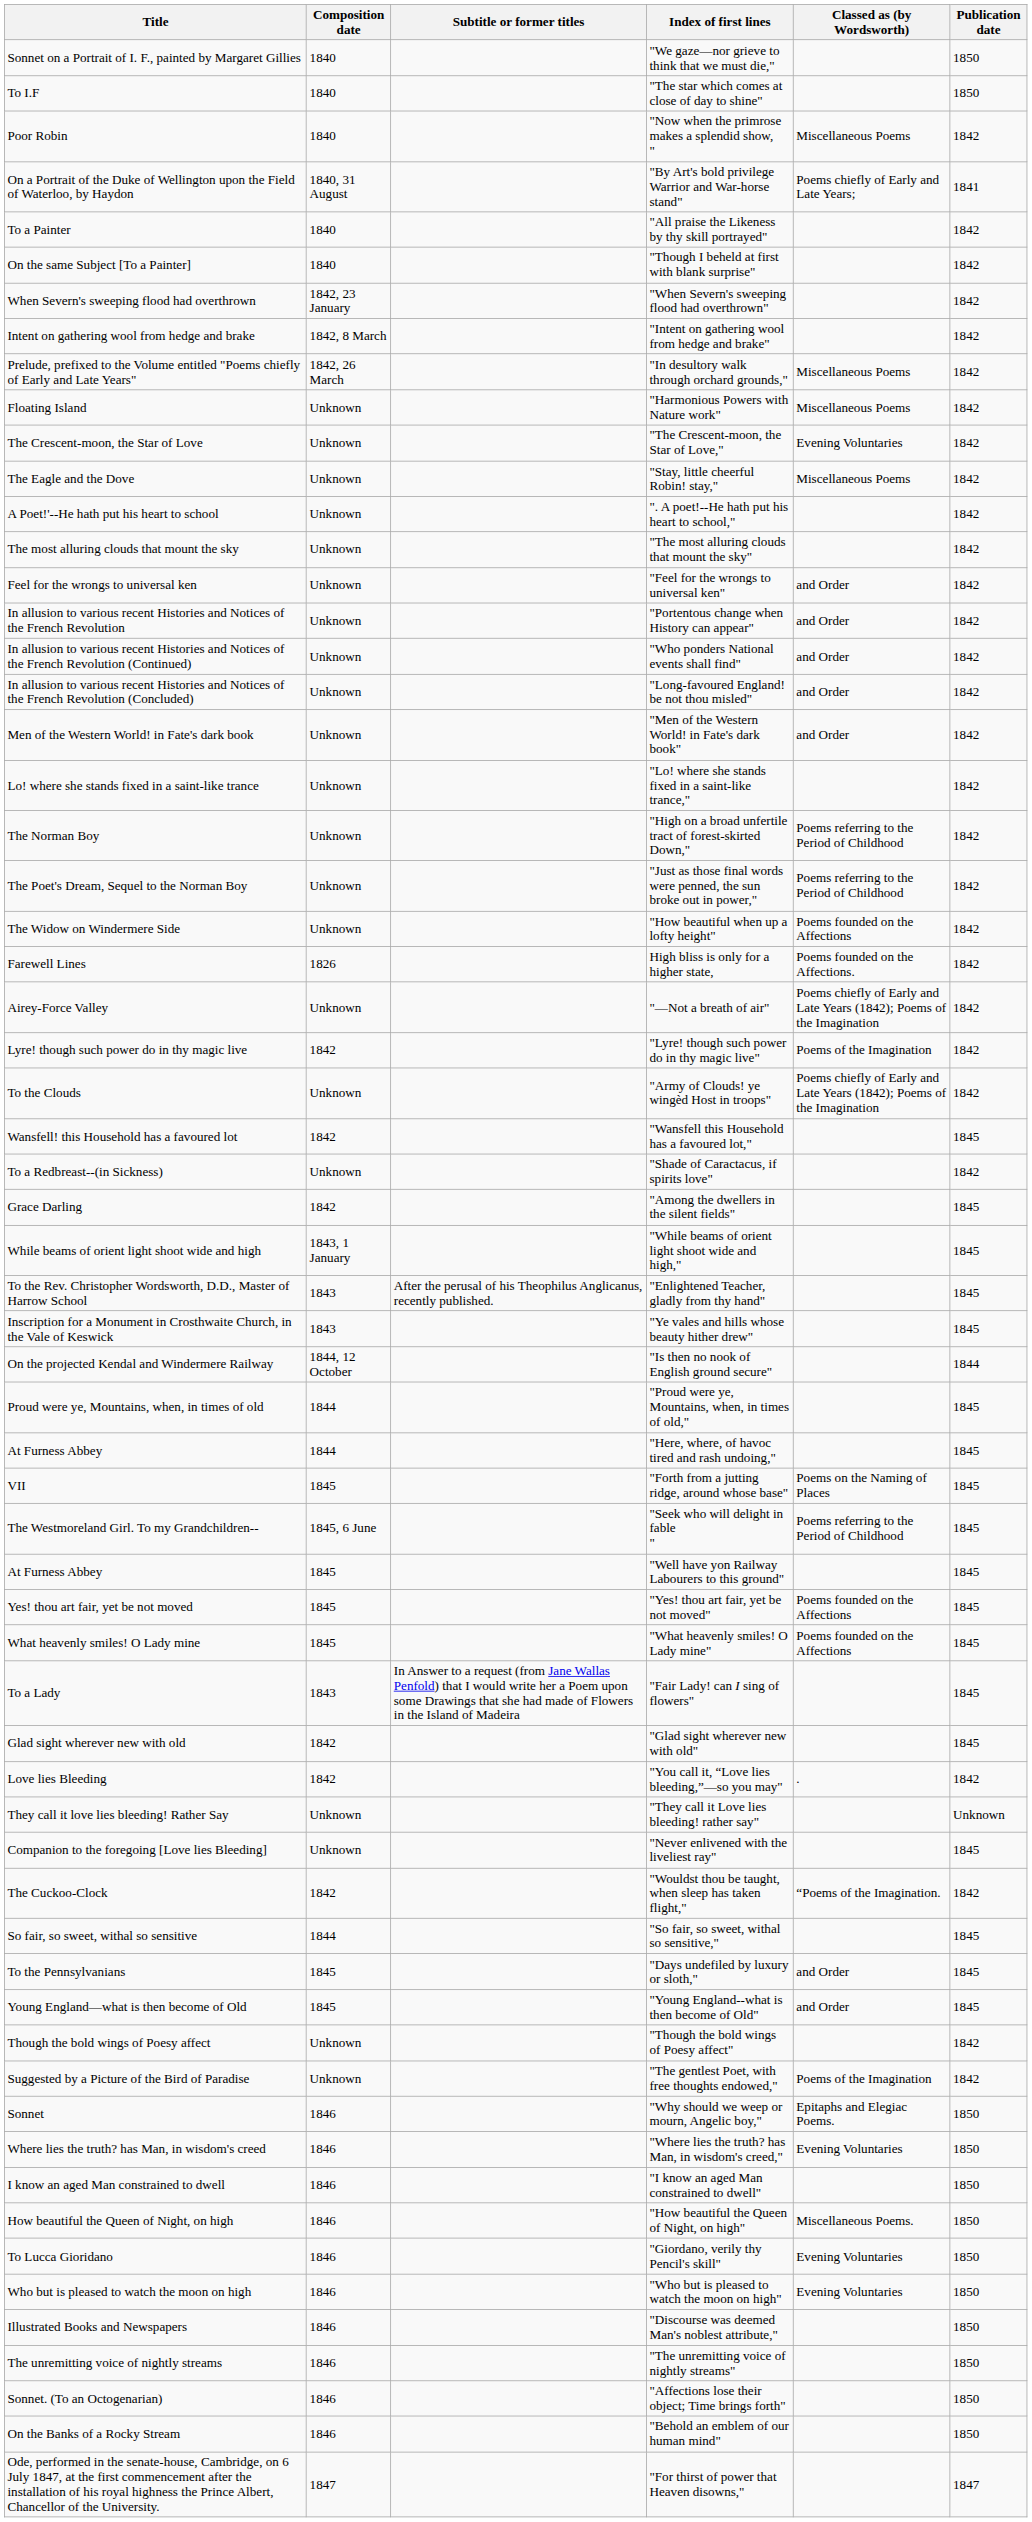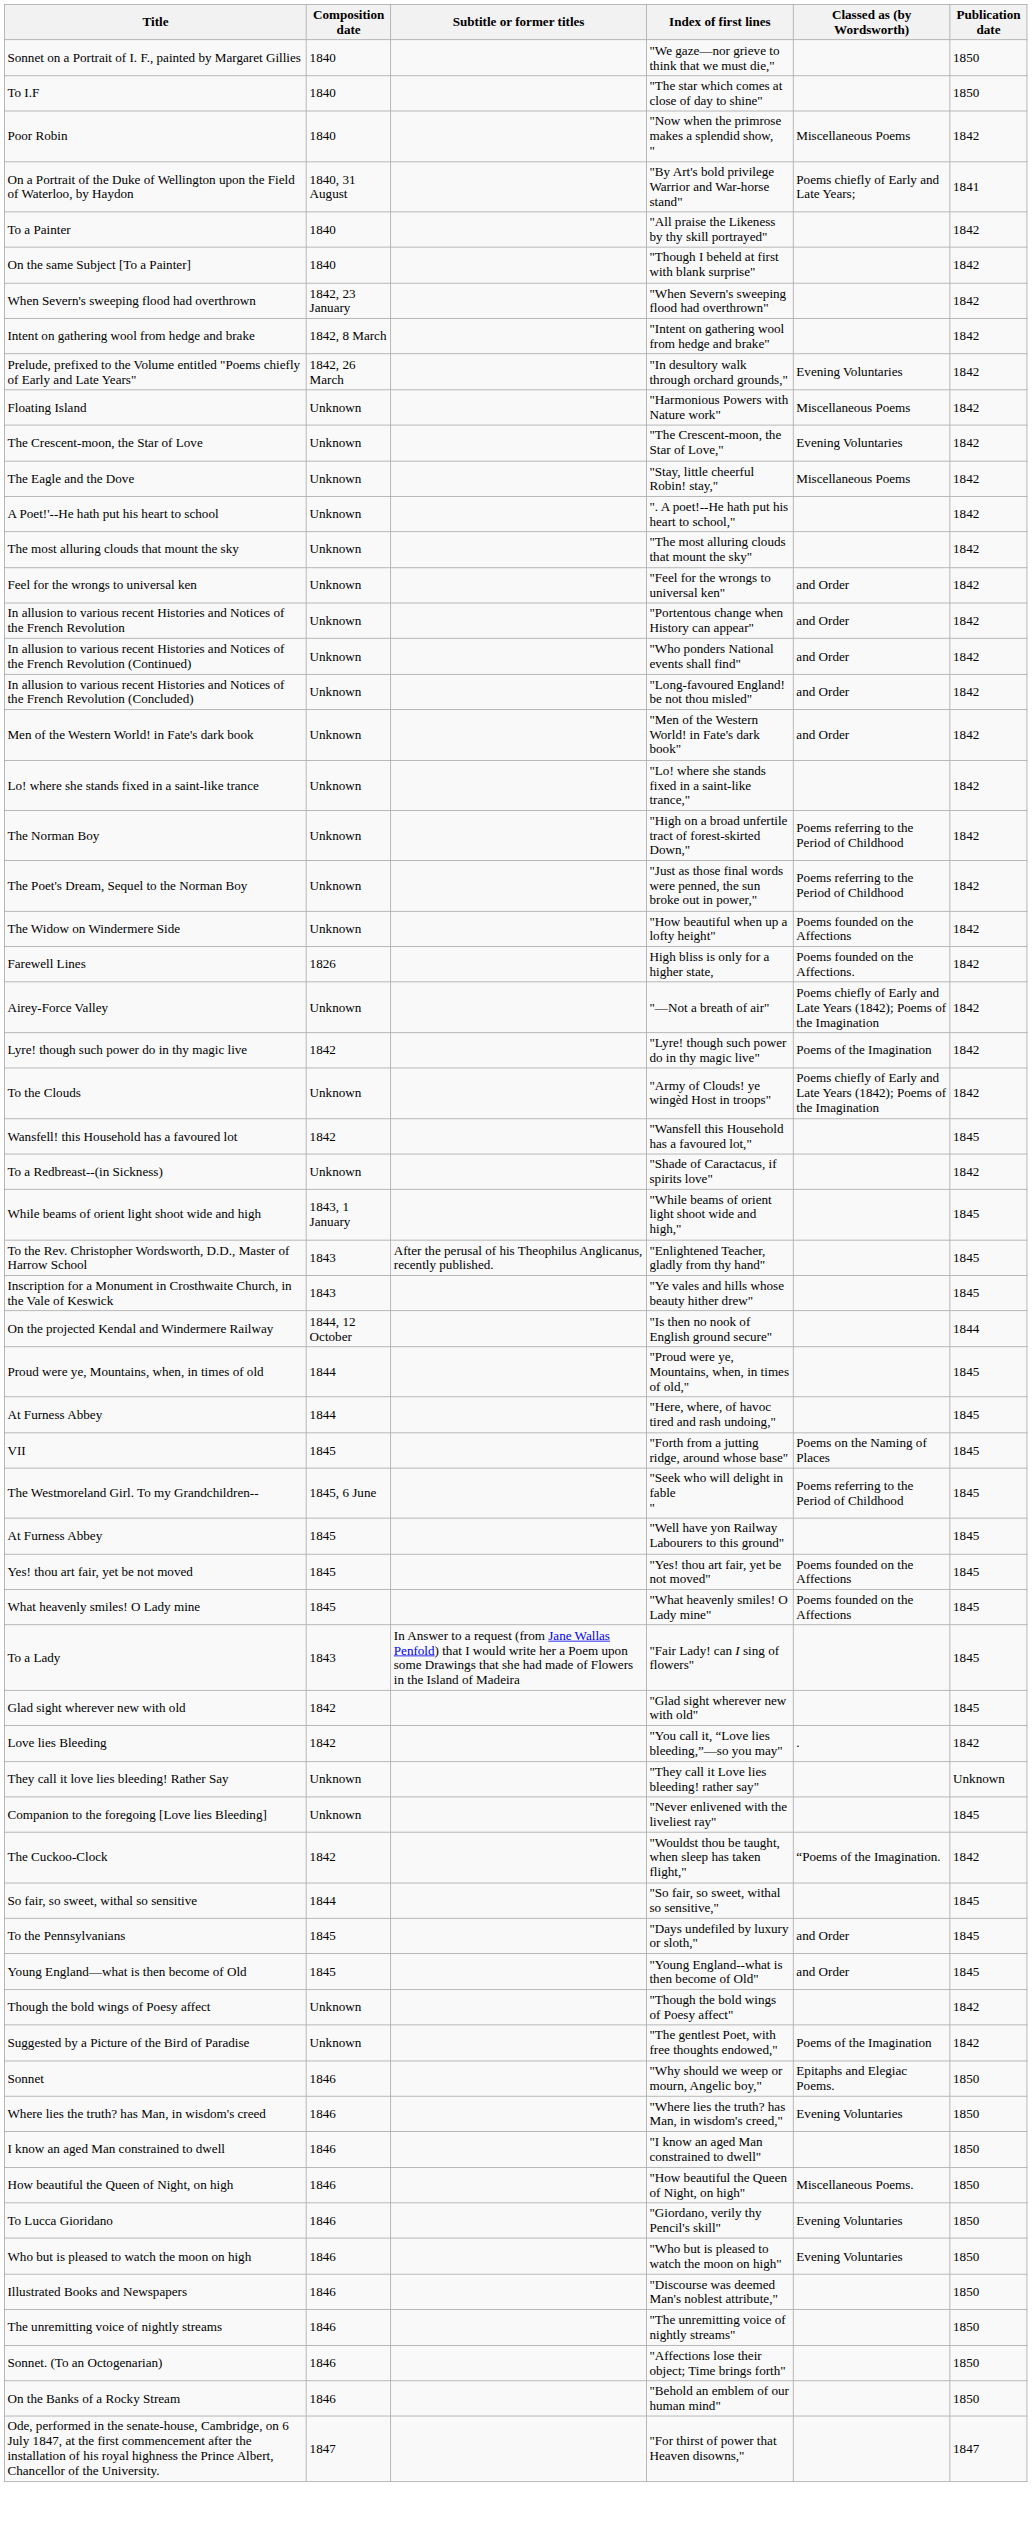"In desultory walk through orchard grounds," | Classed as (by Wordsworth): Miscellaneous Poems -> Evening Voluntaries
- row: Grace Darling | 1842 | "Among the dwellers in the silent fields" | 1845
